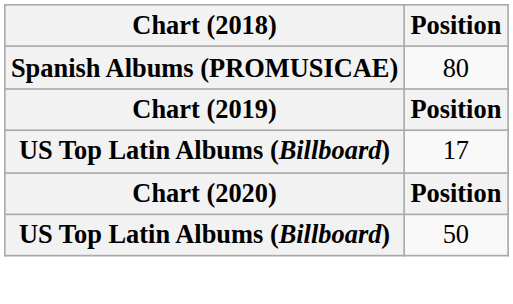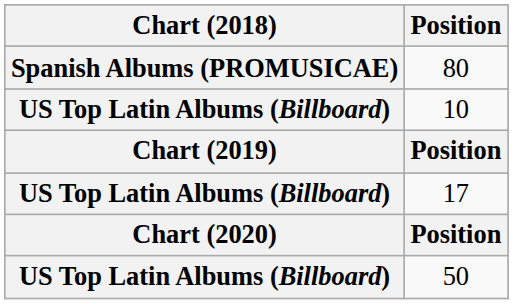+ row: US Top Latin Albums (Billboard) | 10
